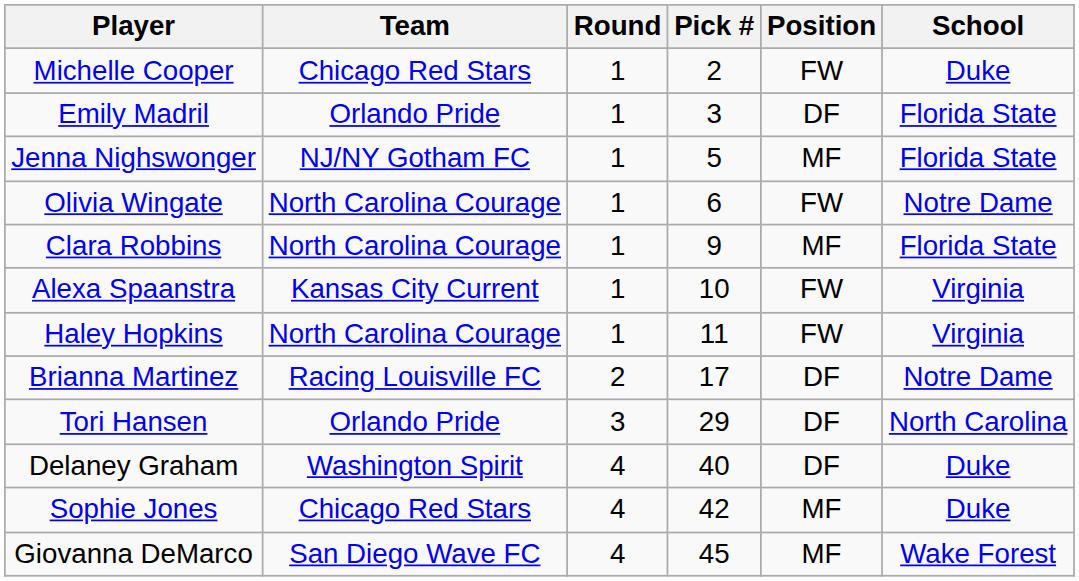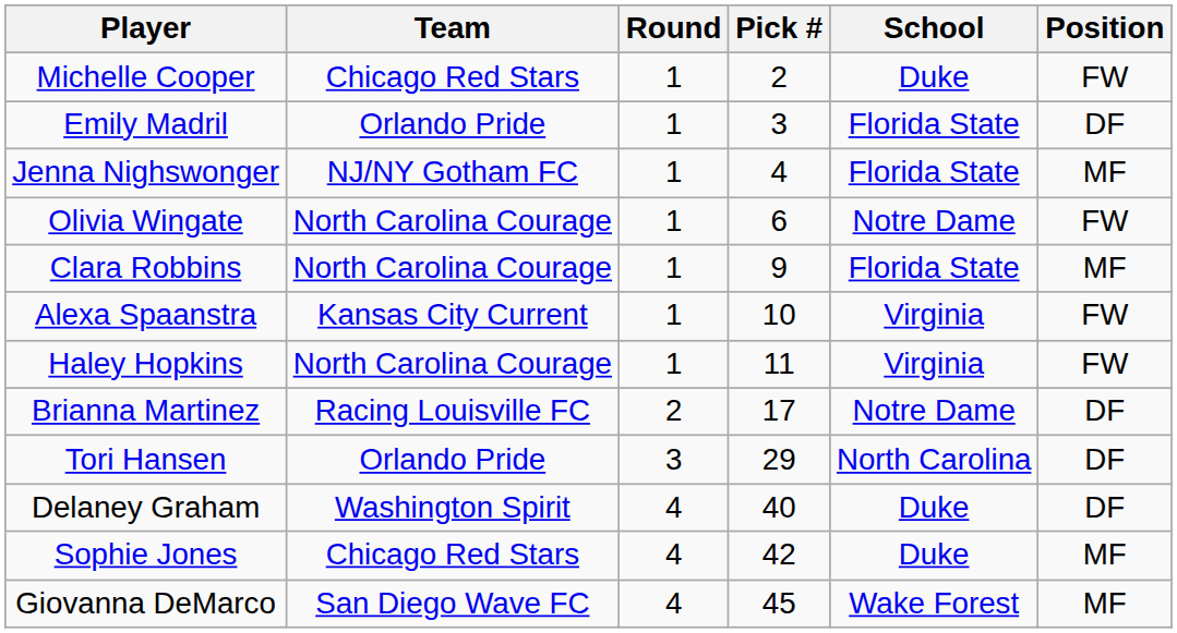columns swapped: Position <-> School
Jenna Nighswonger | Pick #: 5 -> 4
